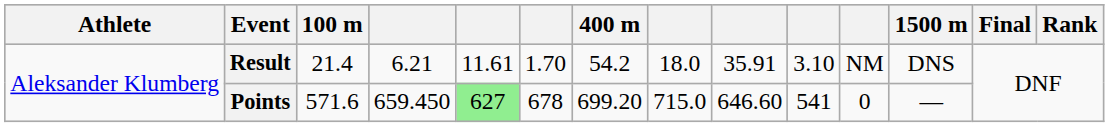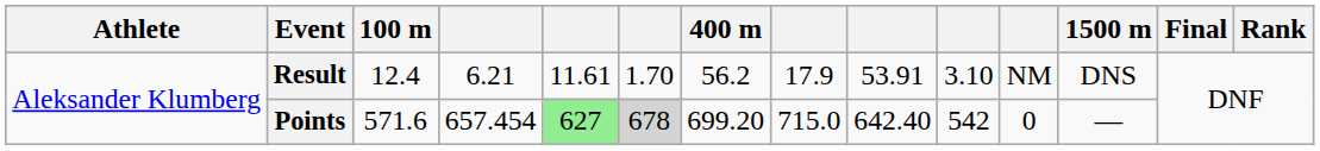Result | 100 m: 21.4 -> 12.4
Result | 400 m: 54.2 -> 56.2
Result | column 8: 18.0 -> 17.9
Result | column 9: 35.91 -> 53.91
Points | column 4: 659.450 -> 657.454
Points | column 6: no background -> lightgrey background
Points | column 9: 646.60 -> 642.40
Points | column 10: 541 -> 542
